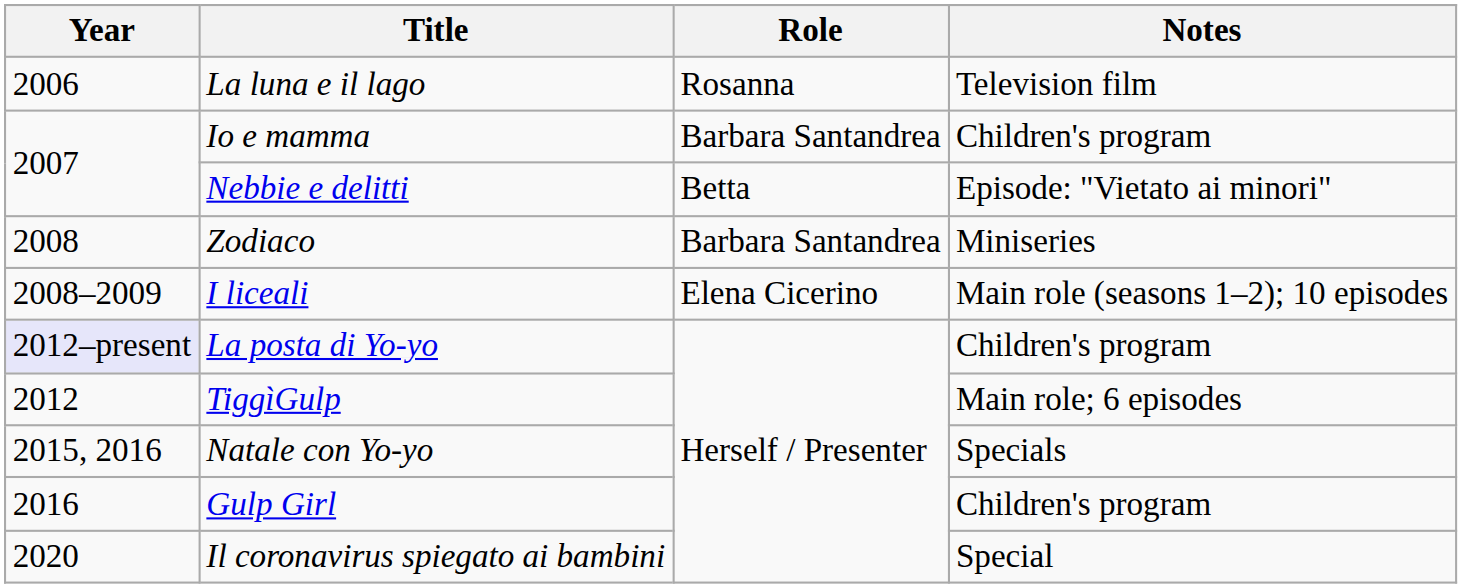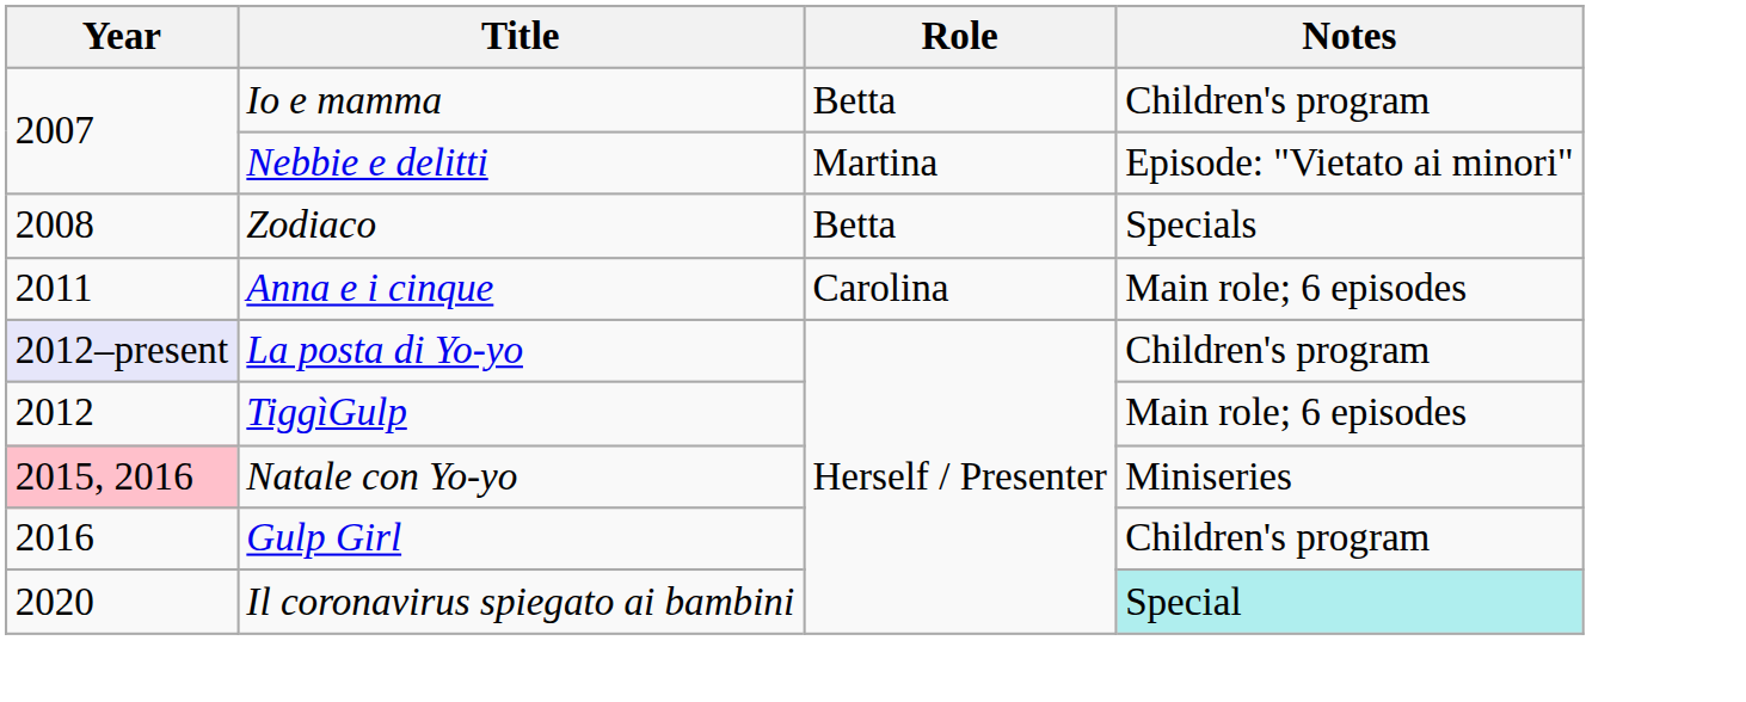- row: 2006 | La luna e il lago | Rosanna | Television film
Io e mamma | Role: Barbara Santandrea -> Betta
Nebbie e delitti | Role: Betta -> Martina
Zodiaco | Role: Barbara Santandrea -> Betta
Zodiaco | Notes: Miniseries -> Specials
- row: 2008–2009 | I liceali | Elena Cicerino | Main role (seasons 1–2); 10 episodes
+ row: 2011 | Anna e i cinque | Carolina | Main role; 6 episodes
Natale con Yo-yo | Year: no background -> pink background
Natale con Yo-yo | Notes: Specials -> Miniseries
Il coronavirus spiegato ai bambini | Notes: no background -> paleturquoise background
